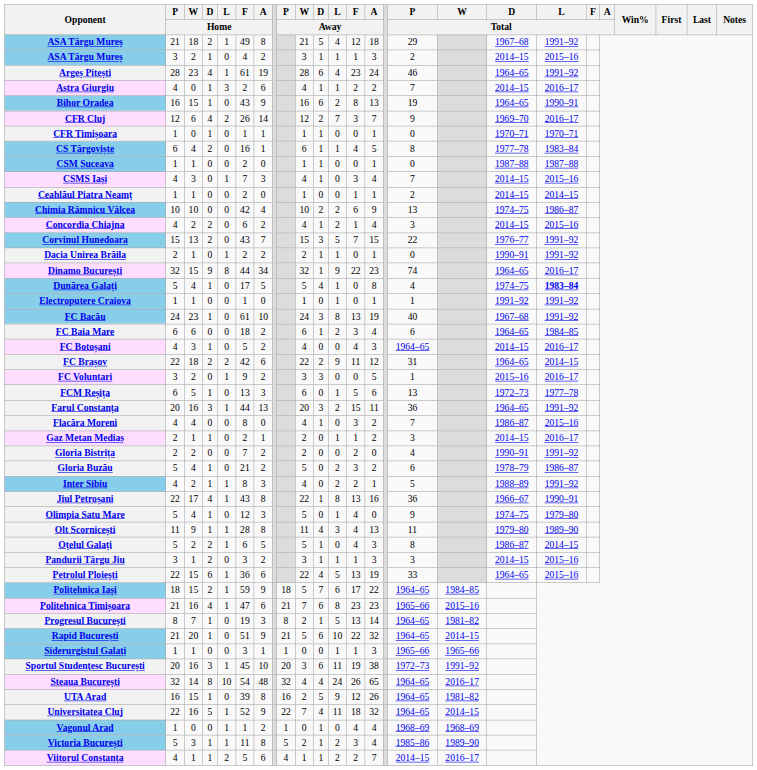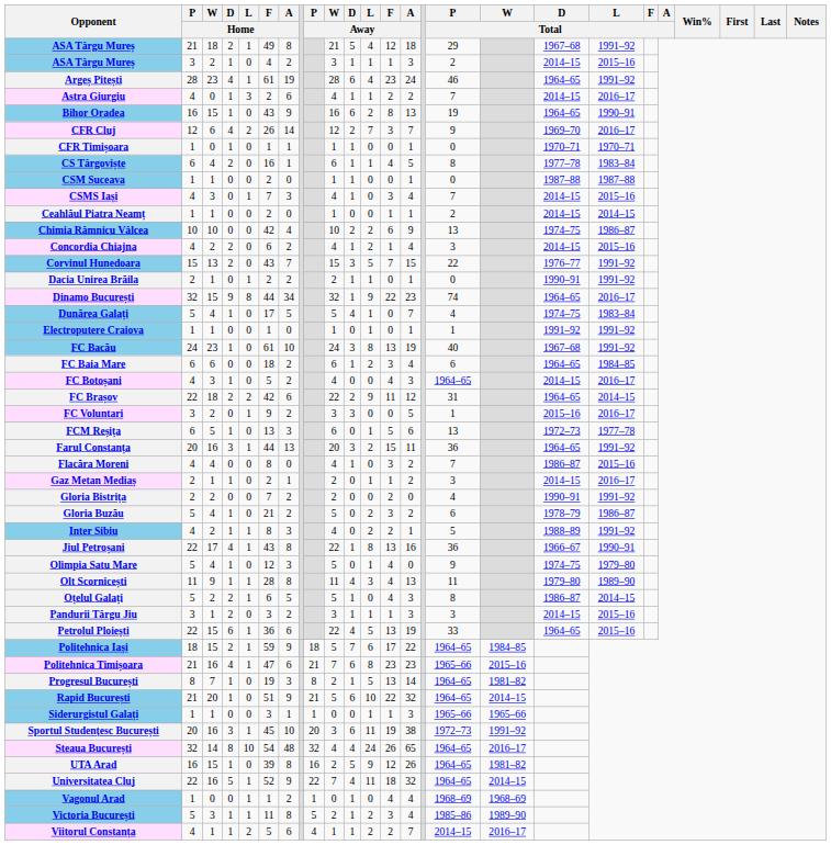Dunărea Galați | A / Away: 8 -> 7
Dunărea Galați | L / Total: bold -> normal
